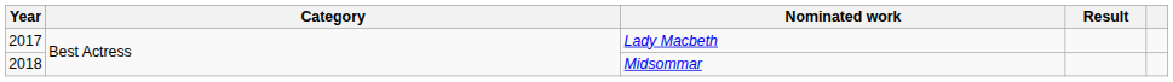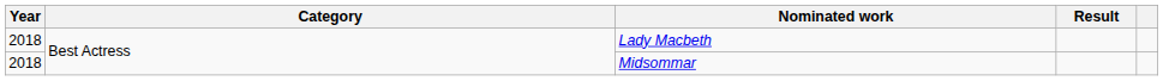Lady Macbeth | Year: 2017 -> 2018
